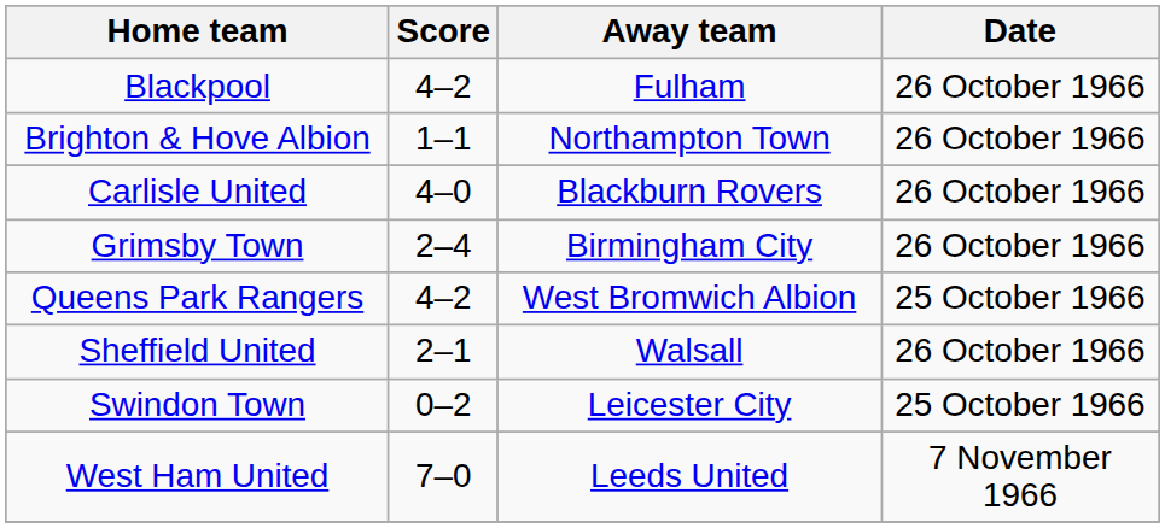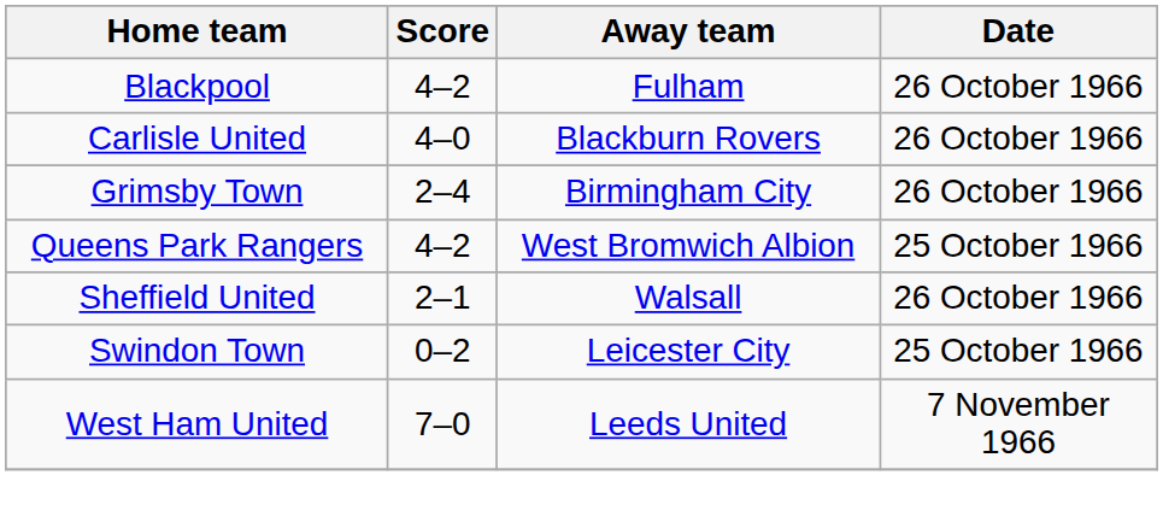- row: Brighton & Hove Albion | 1–1 | Northampton Town | 26 October 1966
